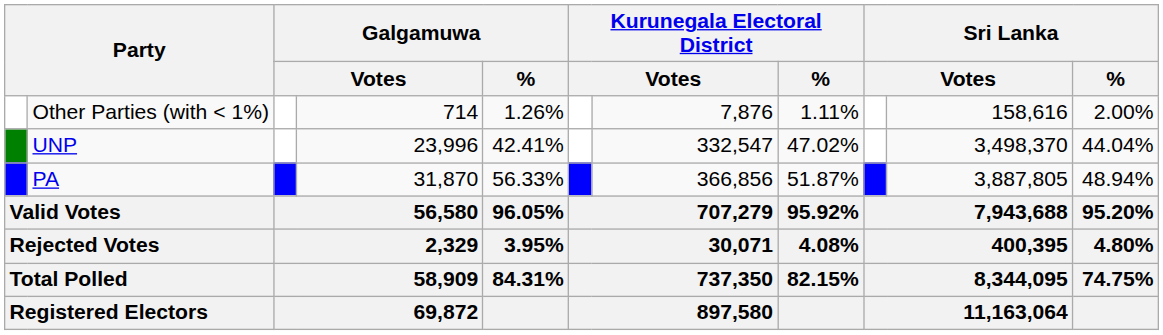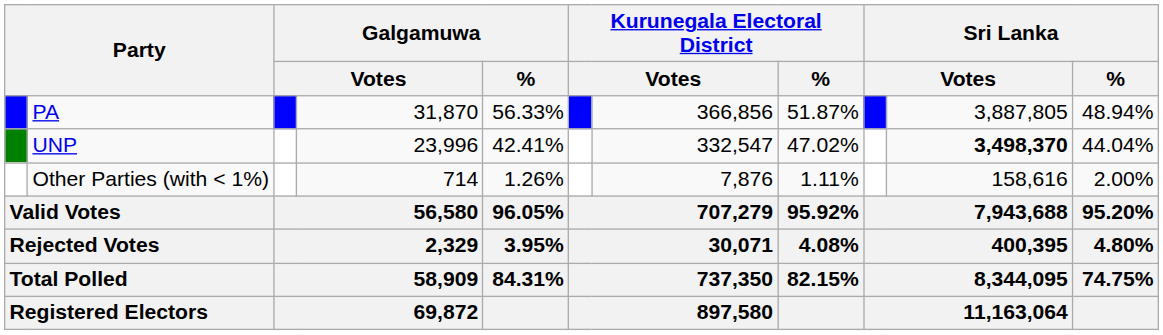rows swapped: PA <-> Other Parties (with < 1%)
UNP | column 10: normal -> bold
